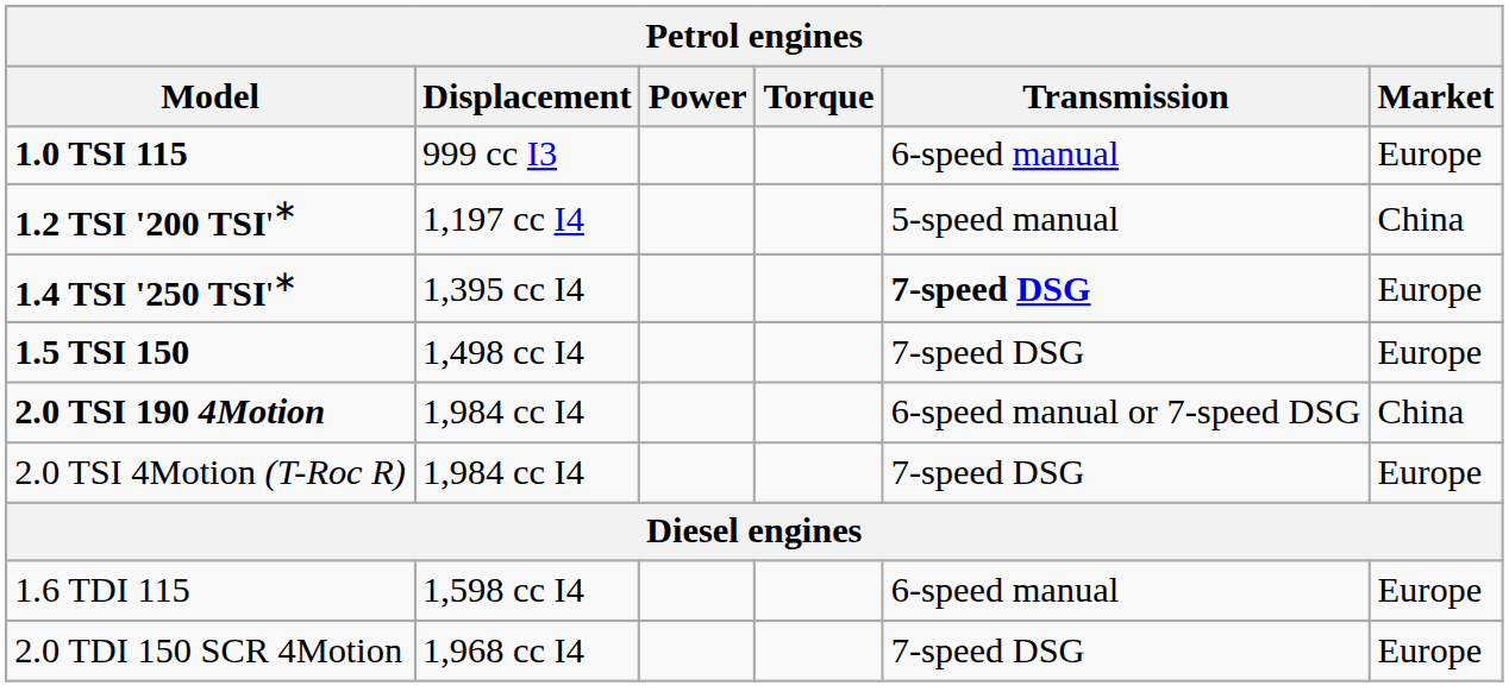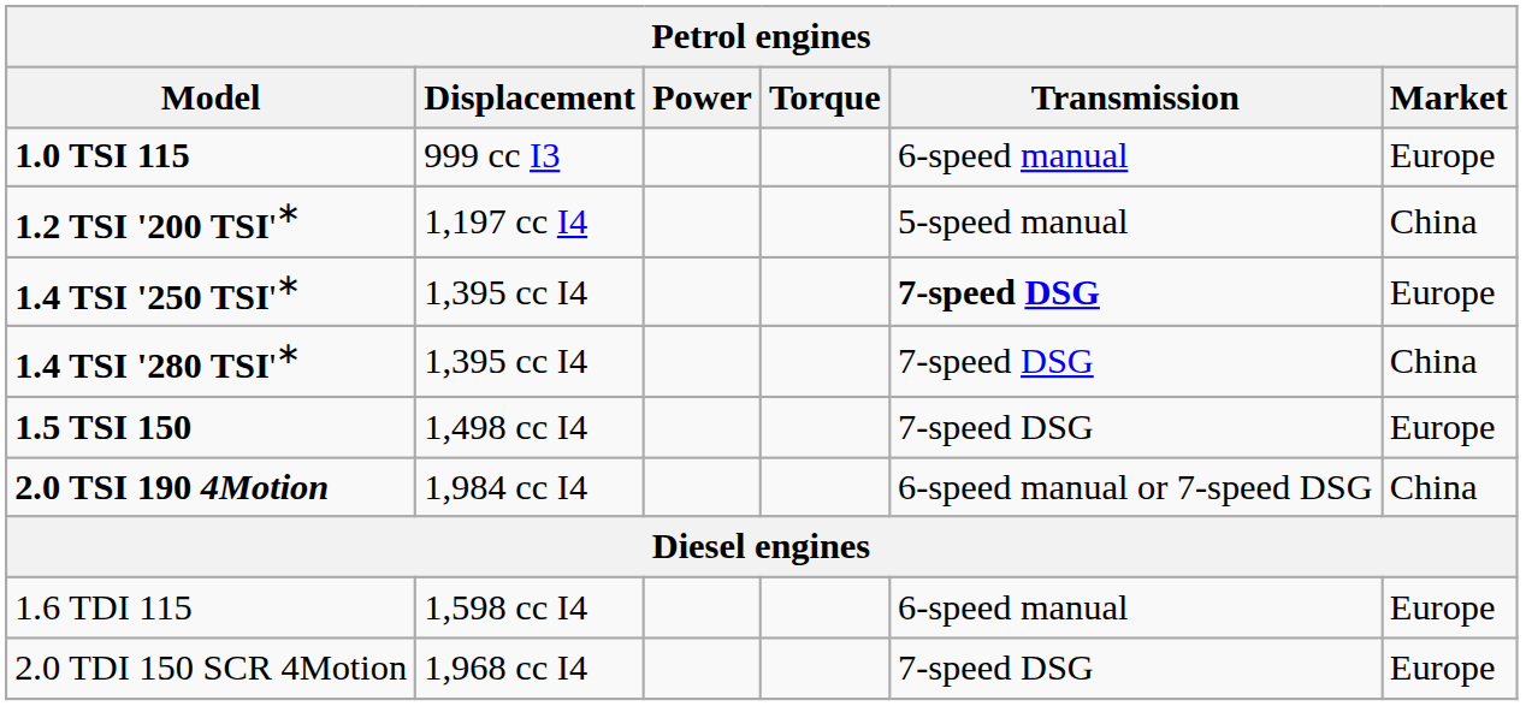+ row: 1.4 TSI '280 TSI'∗ | 1,395 cc I4 | 7-speed DSG | China
- row: 2.0 TSI 4Motion (T-Roc R) | 1,984 cc I4 | 7-speed DSG | Europe
